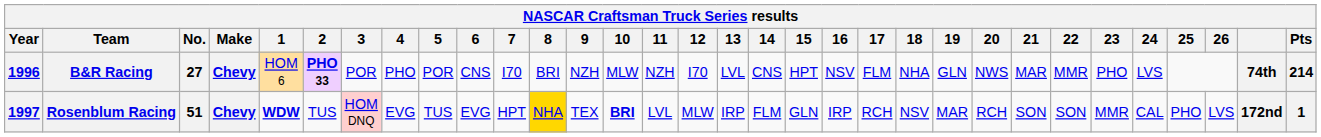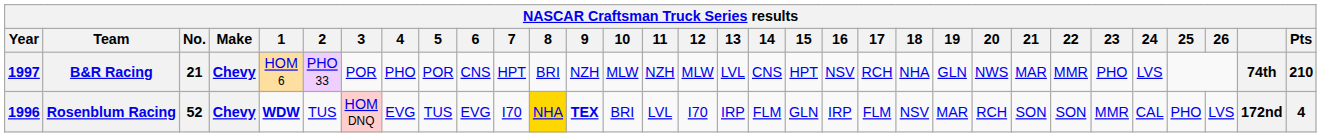B&R Racing | Year: 1996 -> 1997
B&R Racing | No.: 27 -> 21
B&R Racing | 2: bold -> normal
B&R Racing | 7: I70 -> HPT
B&R Racing | 12: I70 -> MLW
B&R Racing | 17: FLM -> RCH
B&R Racing | Pts: 214 -> 210
Rosenblum Racing | Year: 1997 -> 1996
Rosenblum Racing | No.: 51 -> 52
Rosenblum Racing | 7: HPT -> I70
Rosenblum Racing | 9: normal -> bold
Rosenblum Racing | 10: bold -> normal
Rosenblum Racing | 12: MLW -> I70
Rosenblum Racing | 17: RCH -> FLM
Rosenblum Racing | Pts: 1 -> 4
